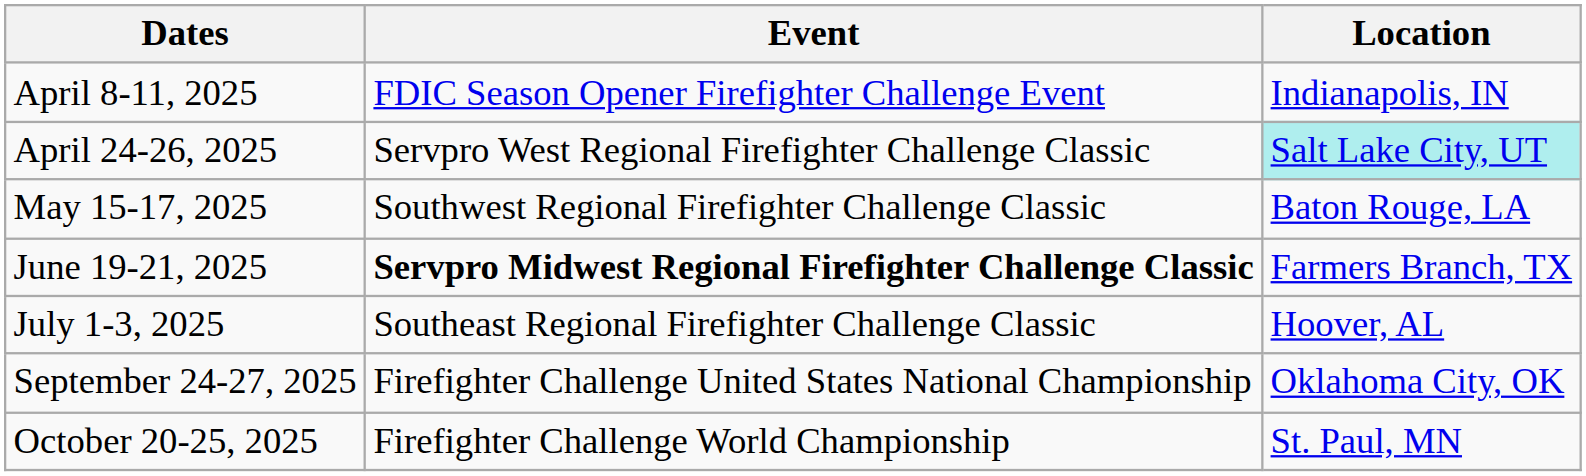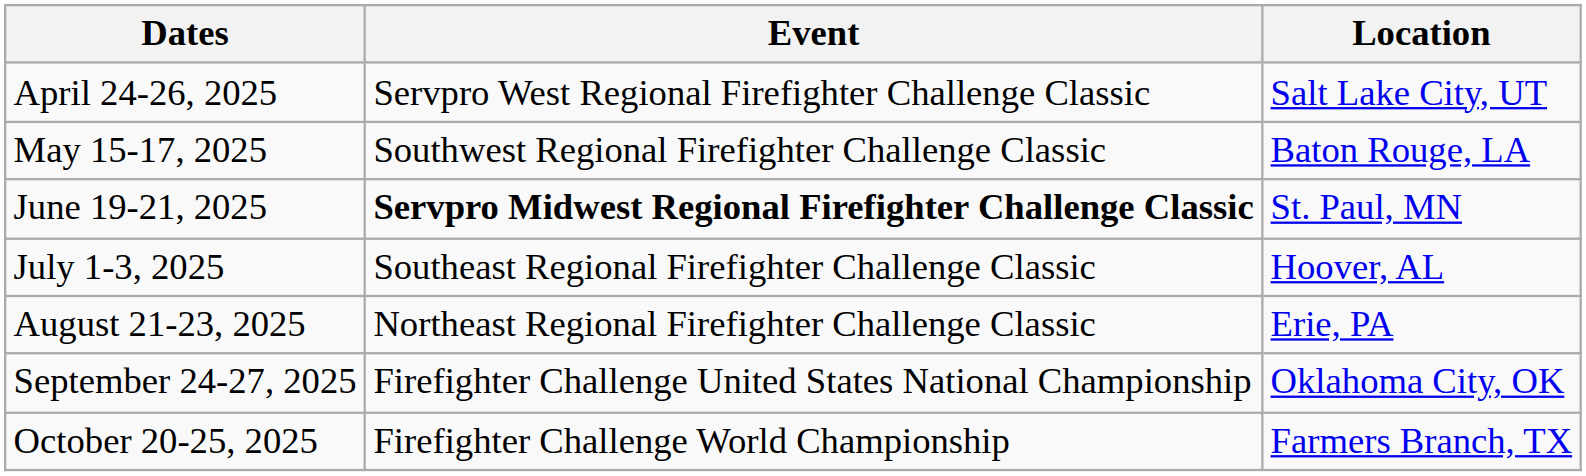- row: April 8-11, 2025 | FDIC Season Opener Firefighter Challenge Event | Indianapolis, IN
April 24-26, 2025 | Location: paleturquoise background -> no background
June 19-21, 2025 | Location: Farmers Branch, TX -> St. Paul, MN
+ row: August 21-23, 2025 | Northeast Regional Firefighter Challenge Classic | Erie, PA
October 20-25, 2025 | Location: St. Paul, MN -> Farmers Branch, TX
